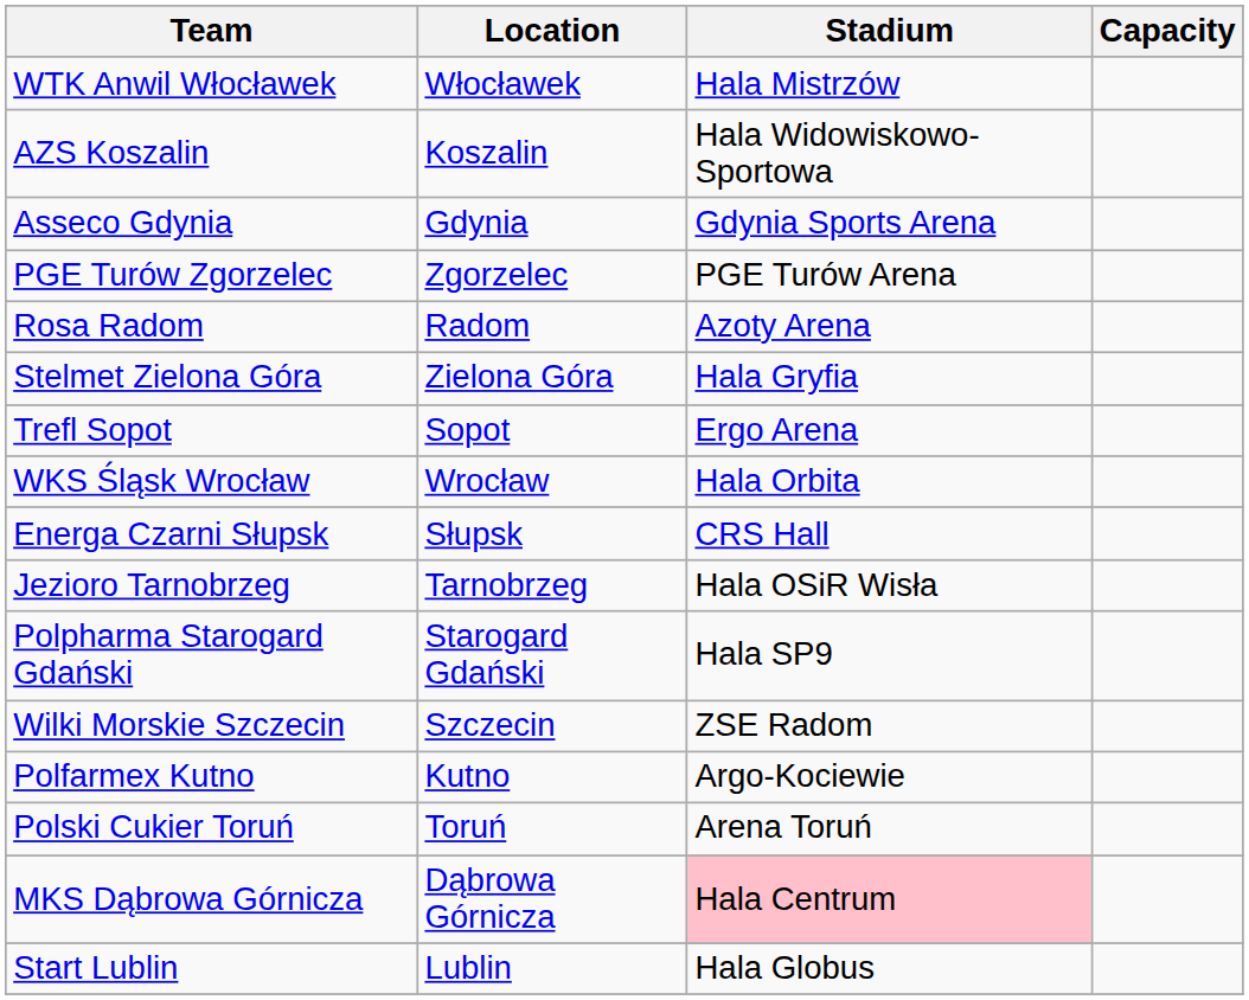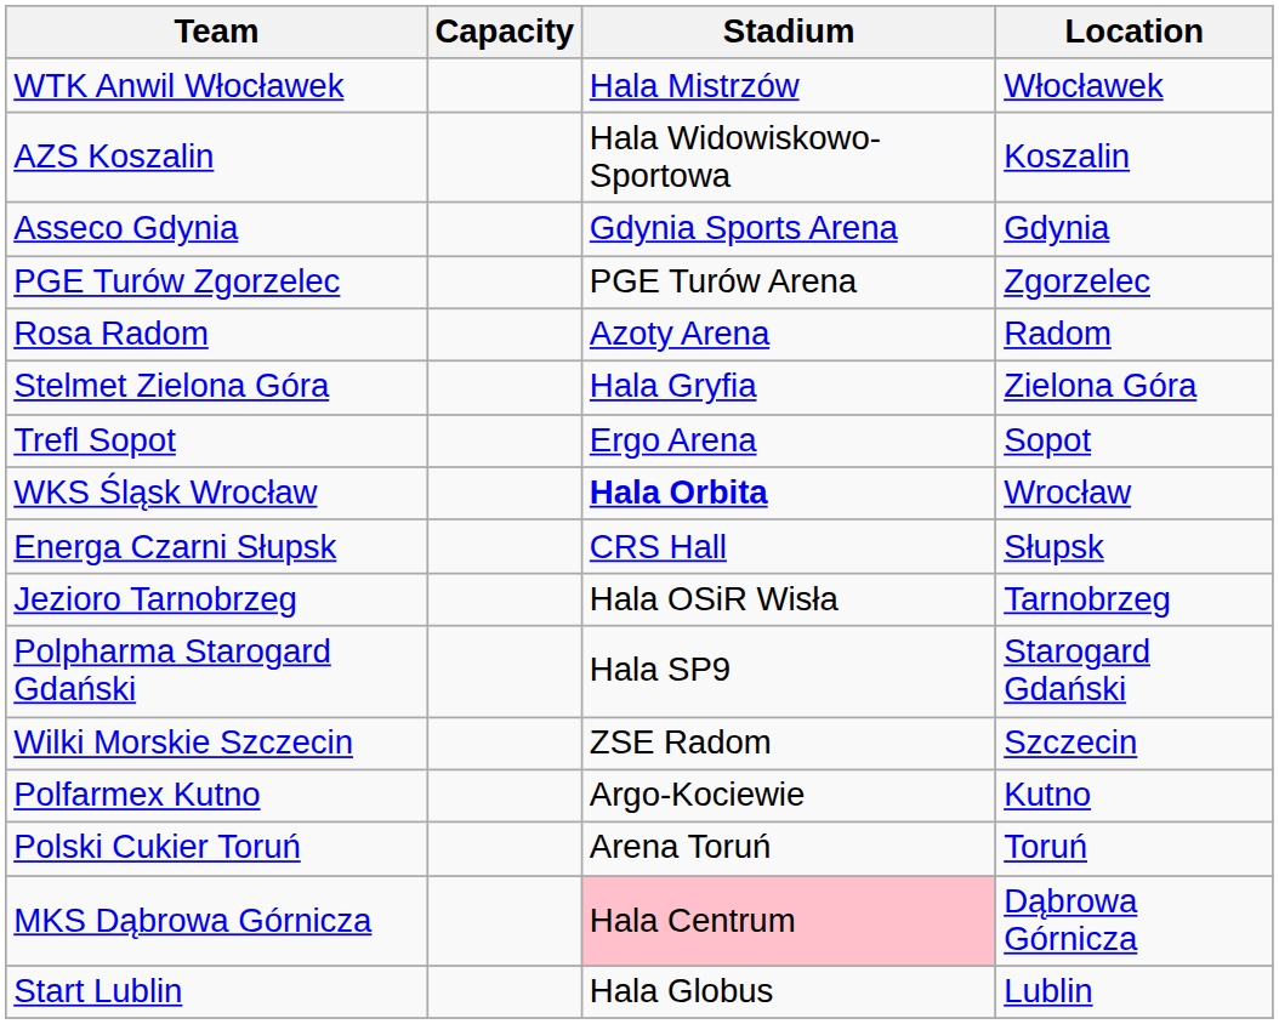columns swapped: Location <-> Capacity
WKS Śląsk Wrocław | Stadium: normal -> bold
